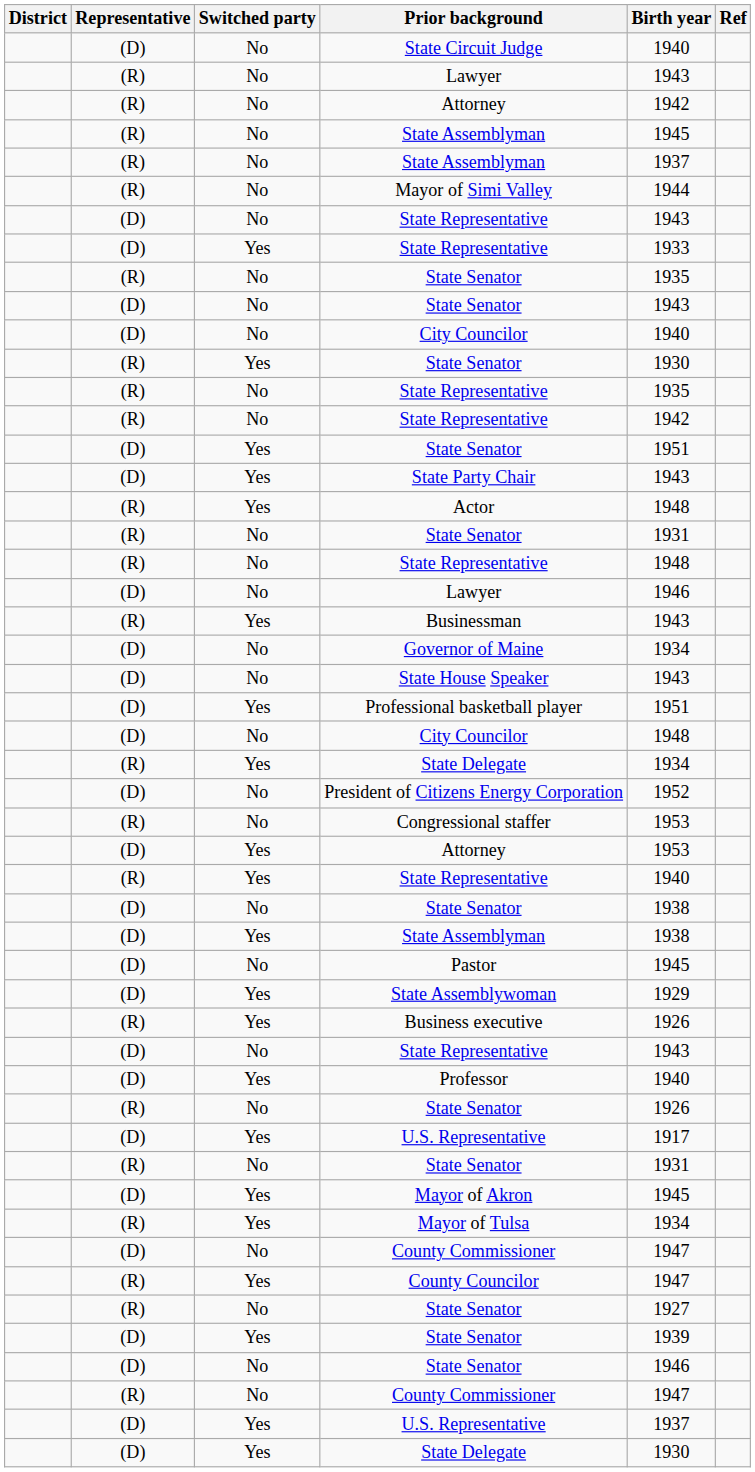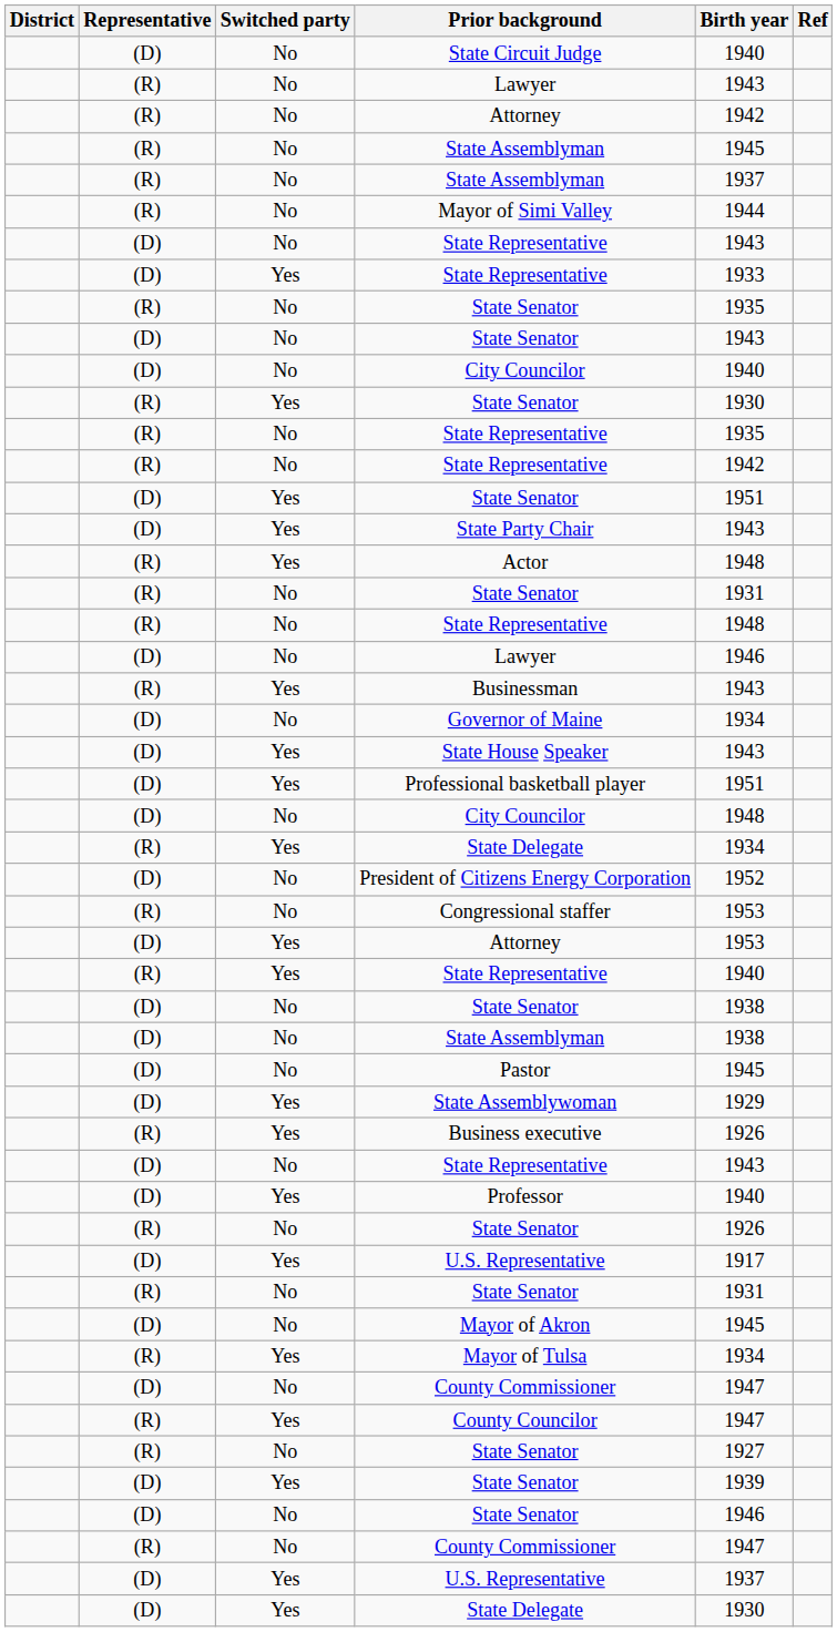State House Speaker | Switched party: No -> Yes
(D) / State Assemblyman | Switched party: Yes -> No
Mayor of Akron | Switched party: Yes -> No
